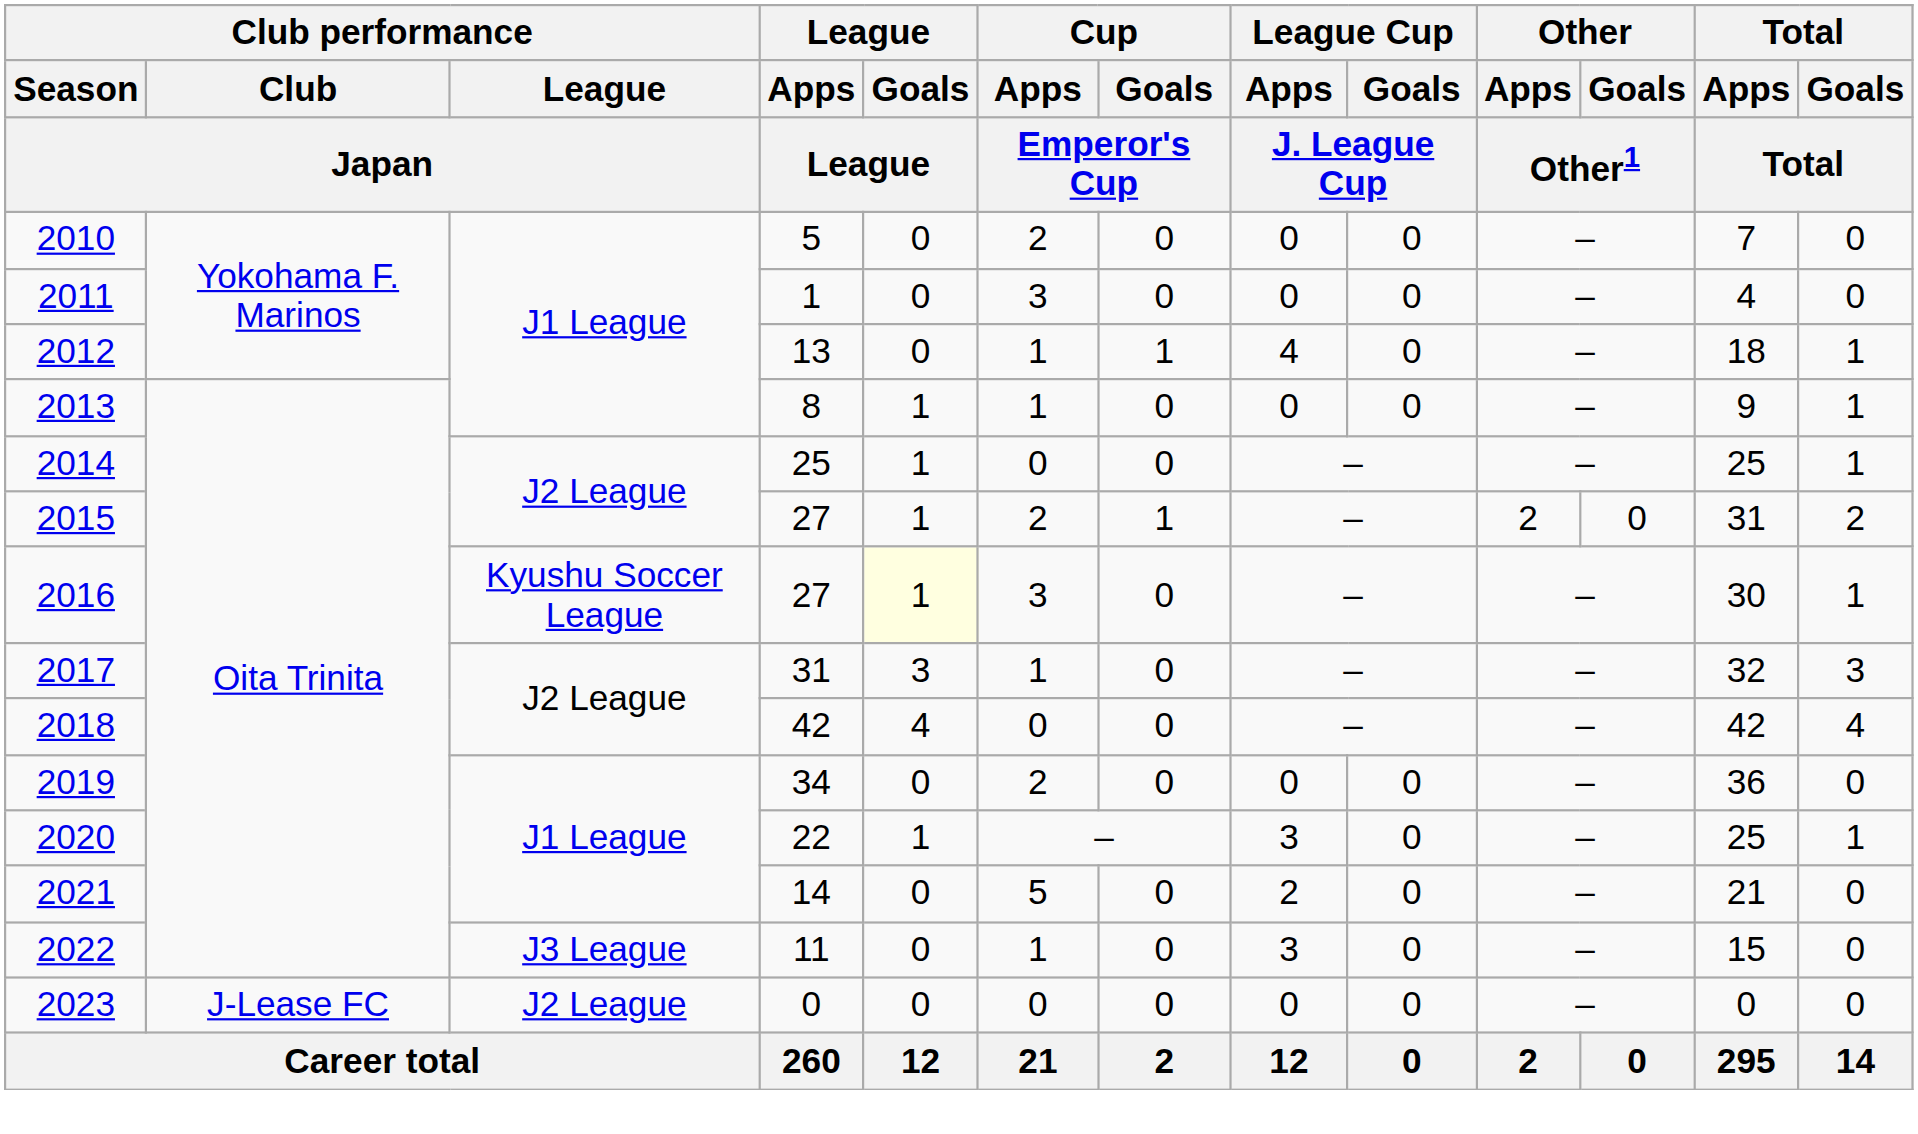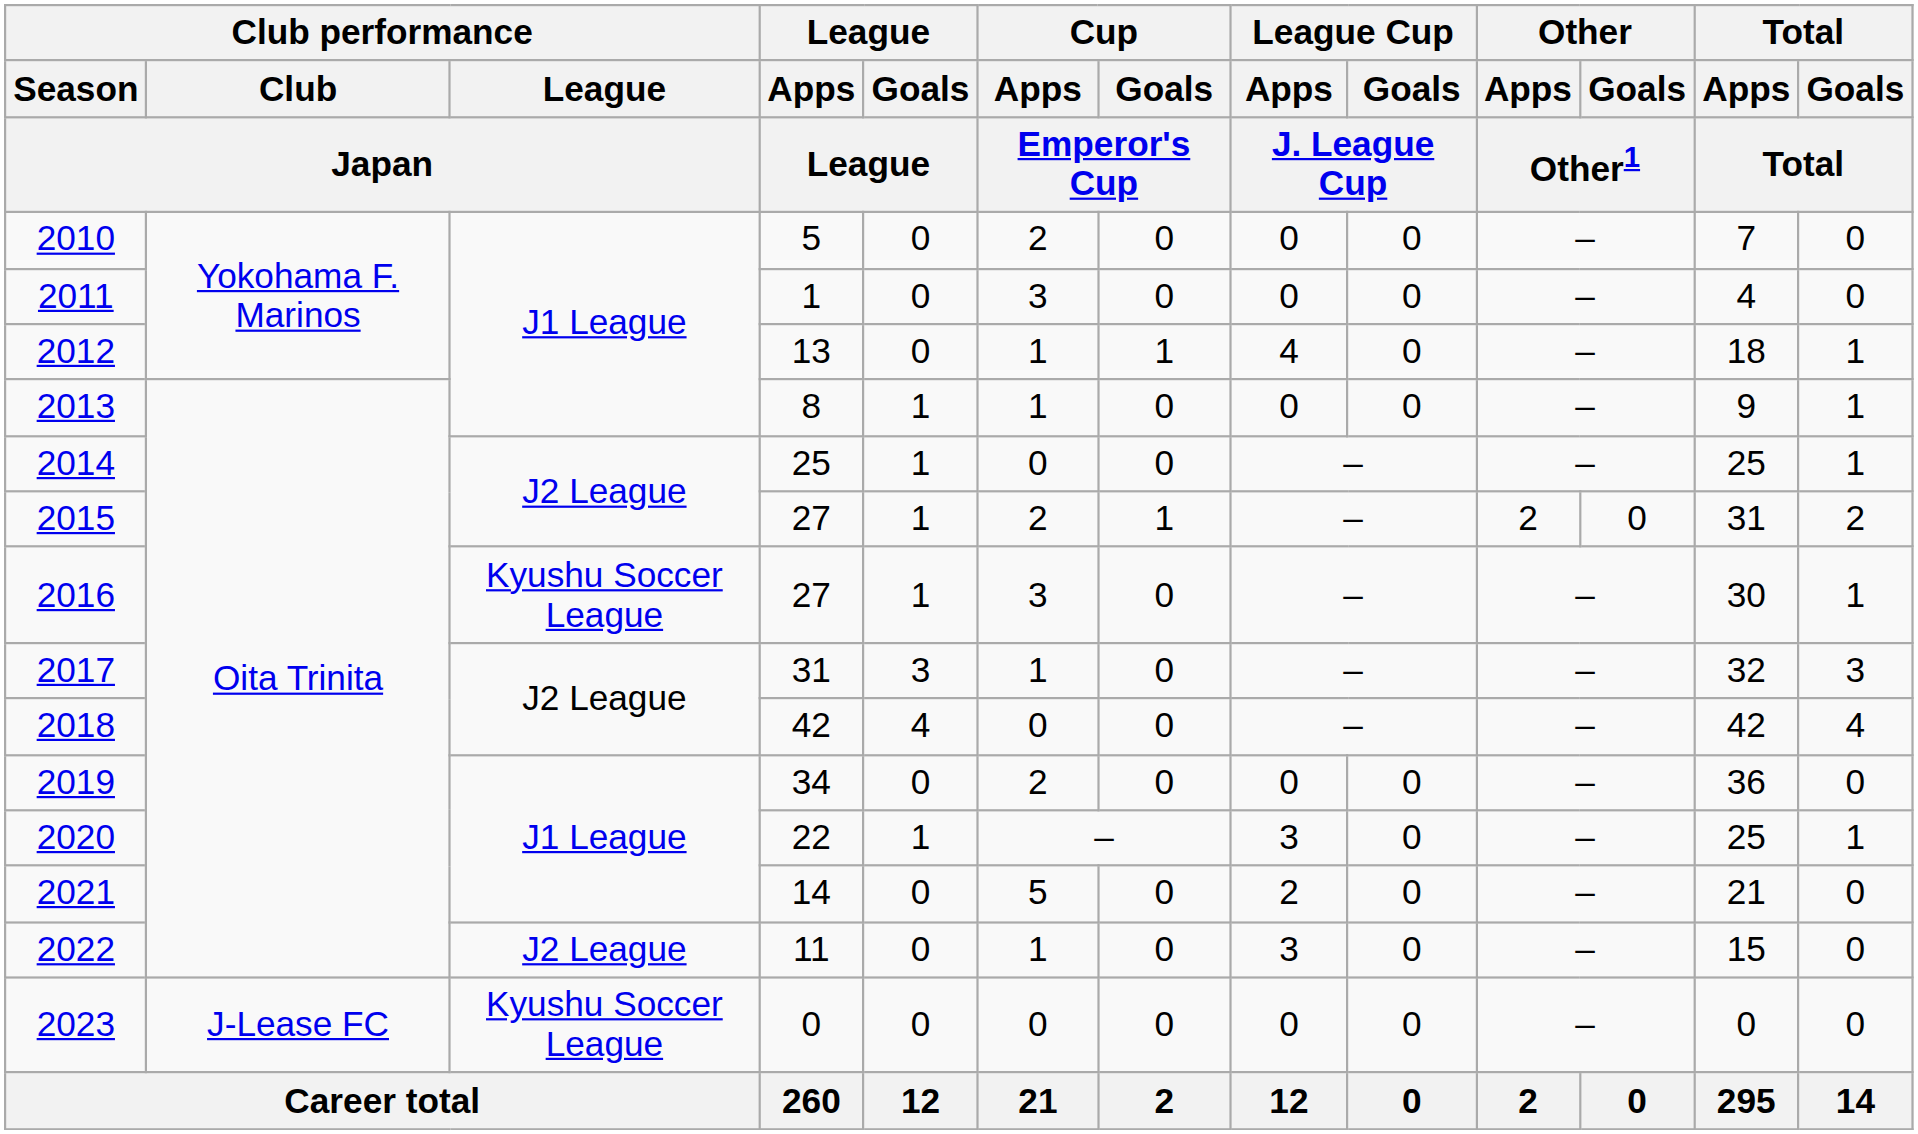2016 | League / Goals / League: lightyellow background -> no background
2022 | Club performance / League / Japan: J3 League -> J2 League
2023 | Club performance / League / Japan: J2 League -> Kyushu Soccer League
